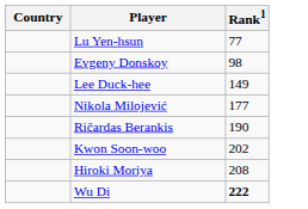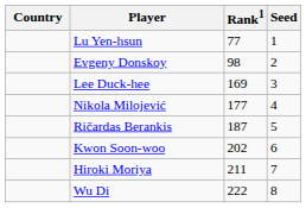+ column: Seed | 1 | 2 | 3 | 4 | 5 | 6 | 7 | 8
Lee Duck-hee | Rank1: 149 -> 169
Ričardas Berankis | Rank1: 190 -> 187
Hiroki Moriya | Rank1: 208 -> 211
Wu Di | Rank1: bold -> normal
